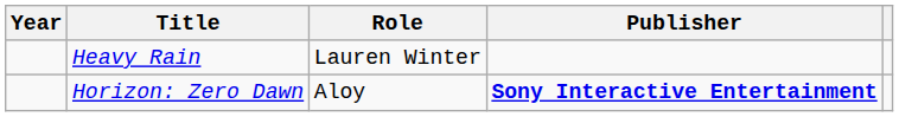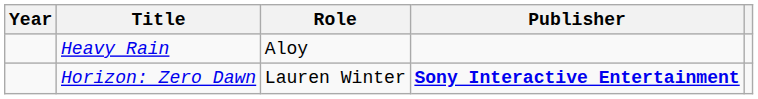Heavy Rain | Role: Lauren Winter -> Aloy
Horizon: Zero Dawn | Role: Aloy -> Lauren Winter
